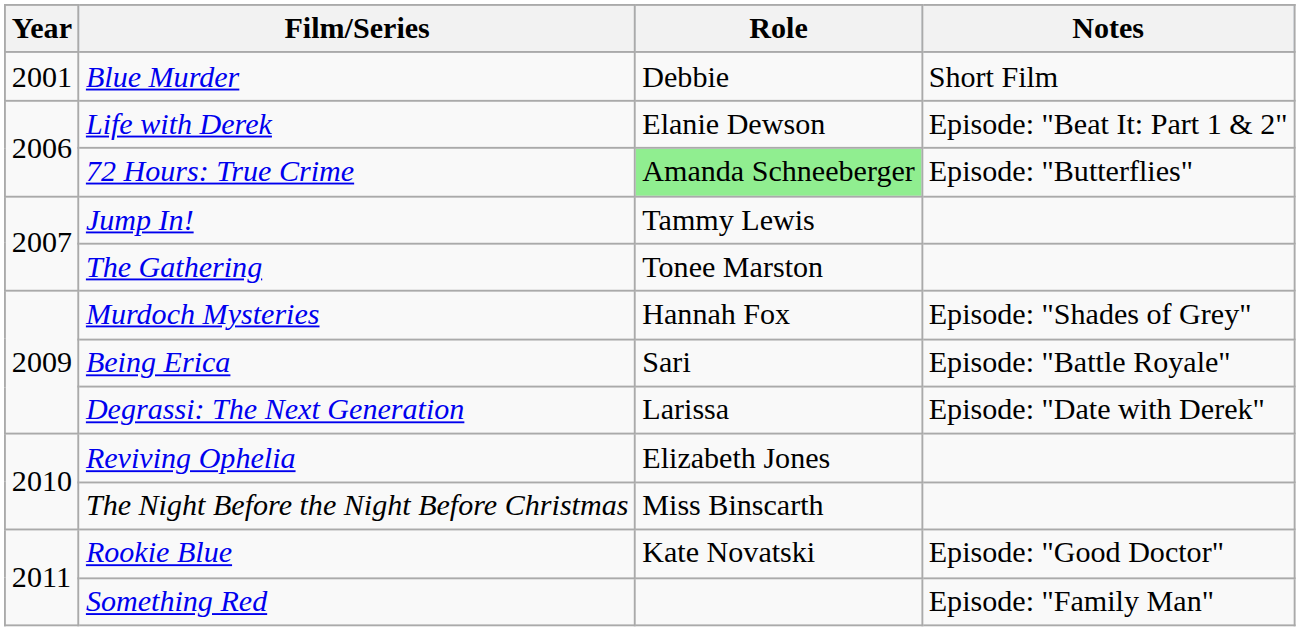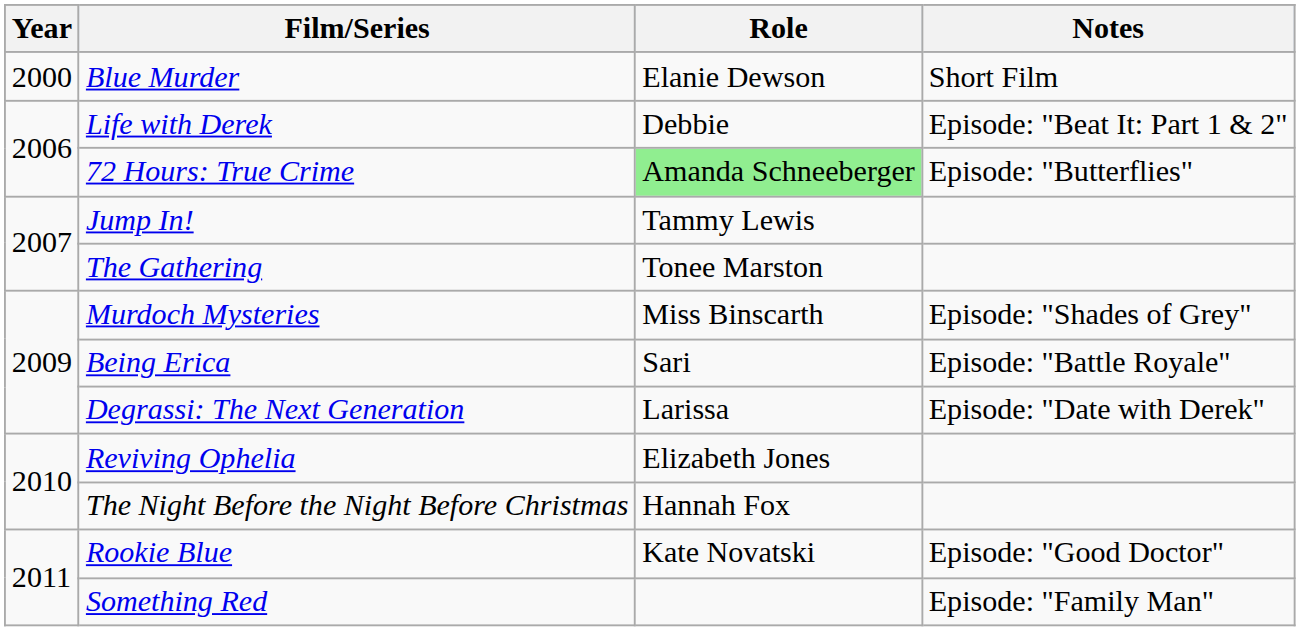Blue Murder | Year: 2001 -> 2000
Blue Murder | Role: Debbie -> Elanie Dewson
Life with Derek | Role: Elanie Dewson -> Debbie
Murdoch Mysteries | Role: Hannah Fox -> Miss Binscarth
The Night Before the Night Before Christmas | Role: Miss Binscarth -> Hannah Fox
